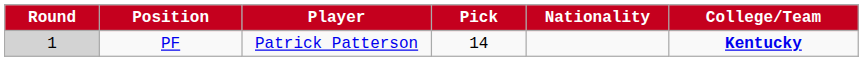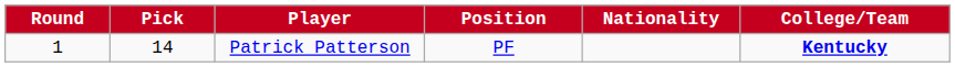columns swapped: Pick <-> Position
Patrick Patterson | Round: lightgrey background -> no background
